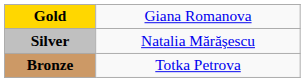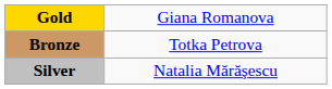rows swapped: Silver <-> Bronze
